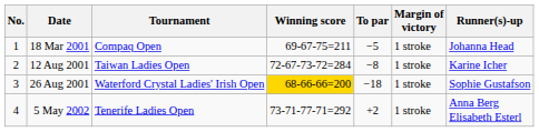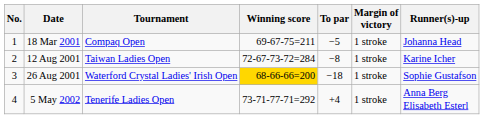5 May 2002 | To par: +2 -> +4
